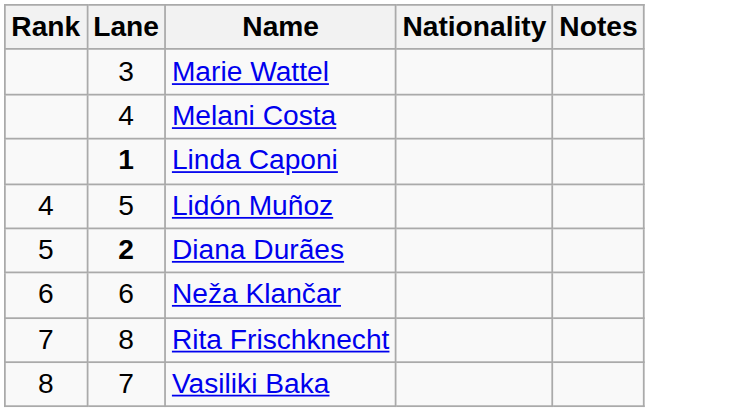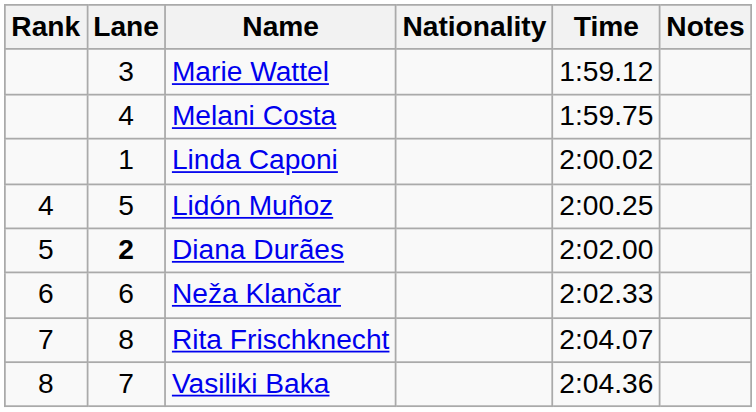+ column: Time | 1:59.12 | 1:59.75 | 2:00.02 | 2:00.25 | 2:02.00 | 2:02.33 | 2:04.07 | 2:04.36
Linda Caponi | Lane: bold -> normal
